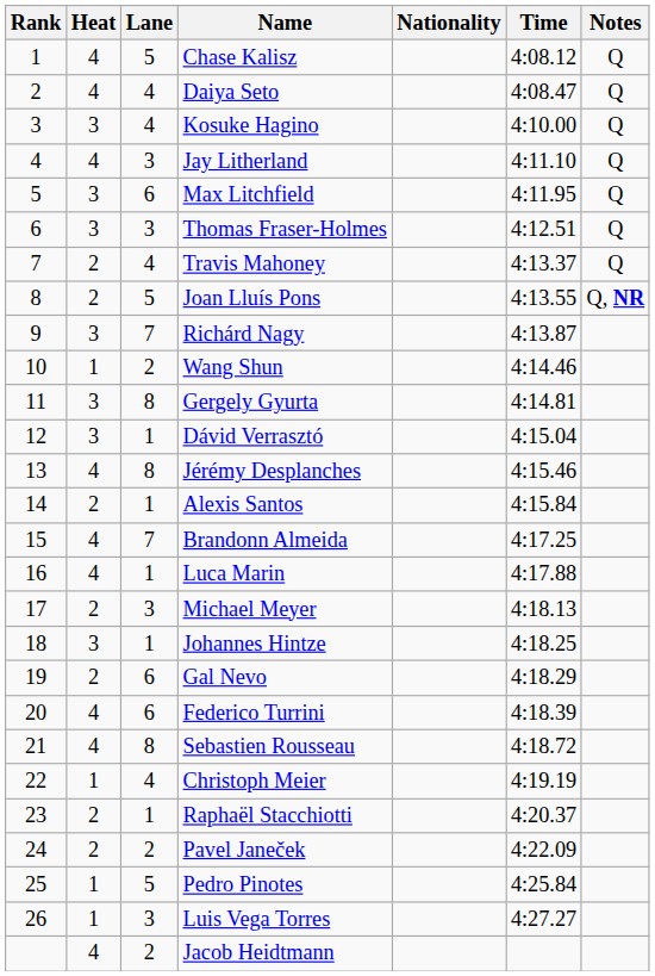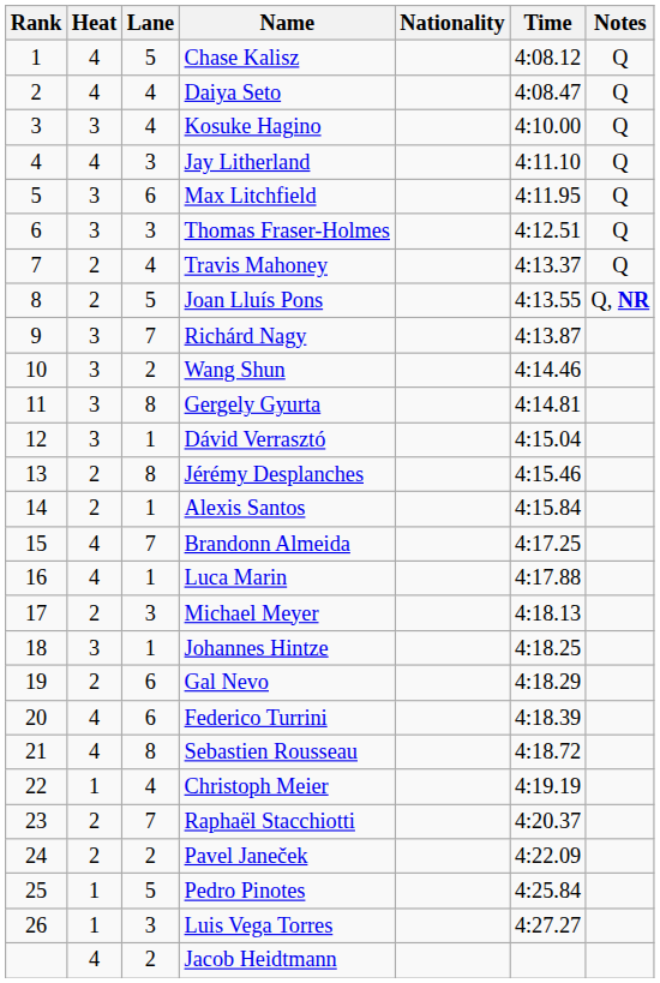Wang Shun | Heat: 1 -> 3
Jérémy Desplanches | Heat: 4 -> 2
Raphaël Stacchiotti | Lane: 1 -> 7
